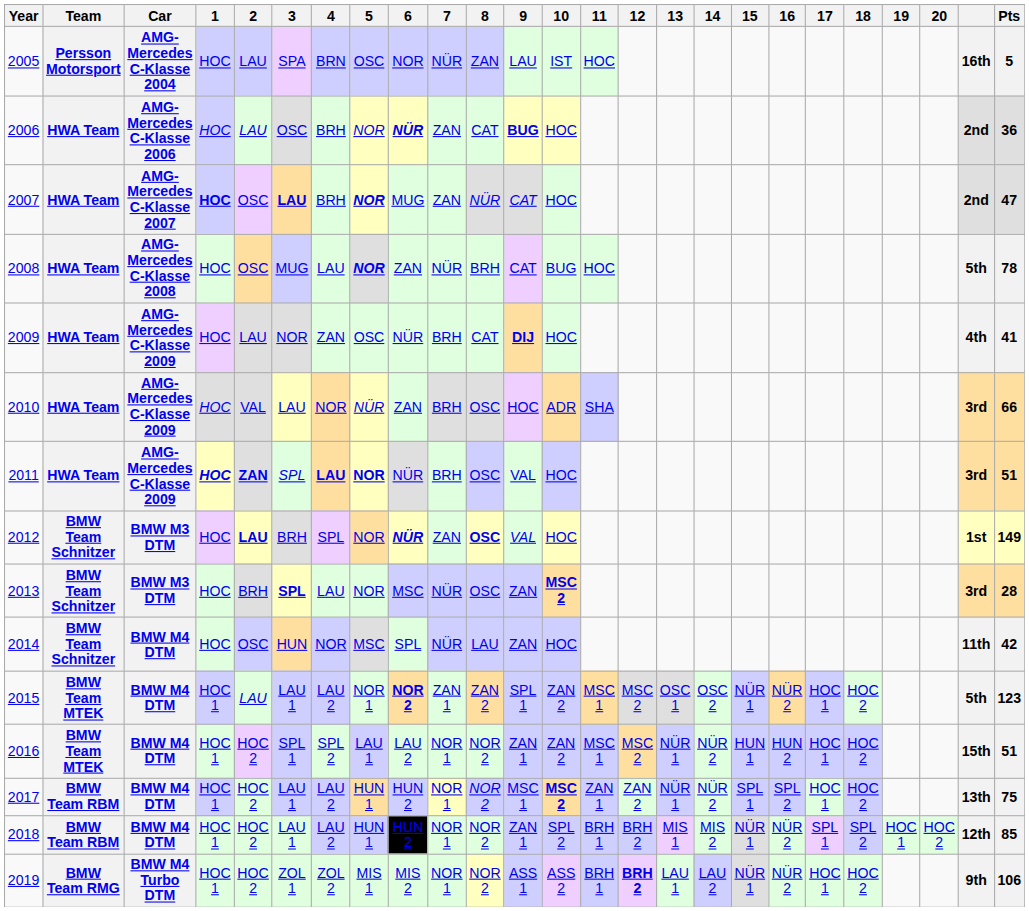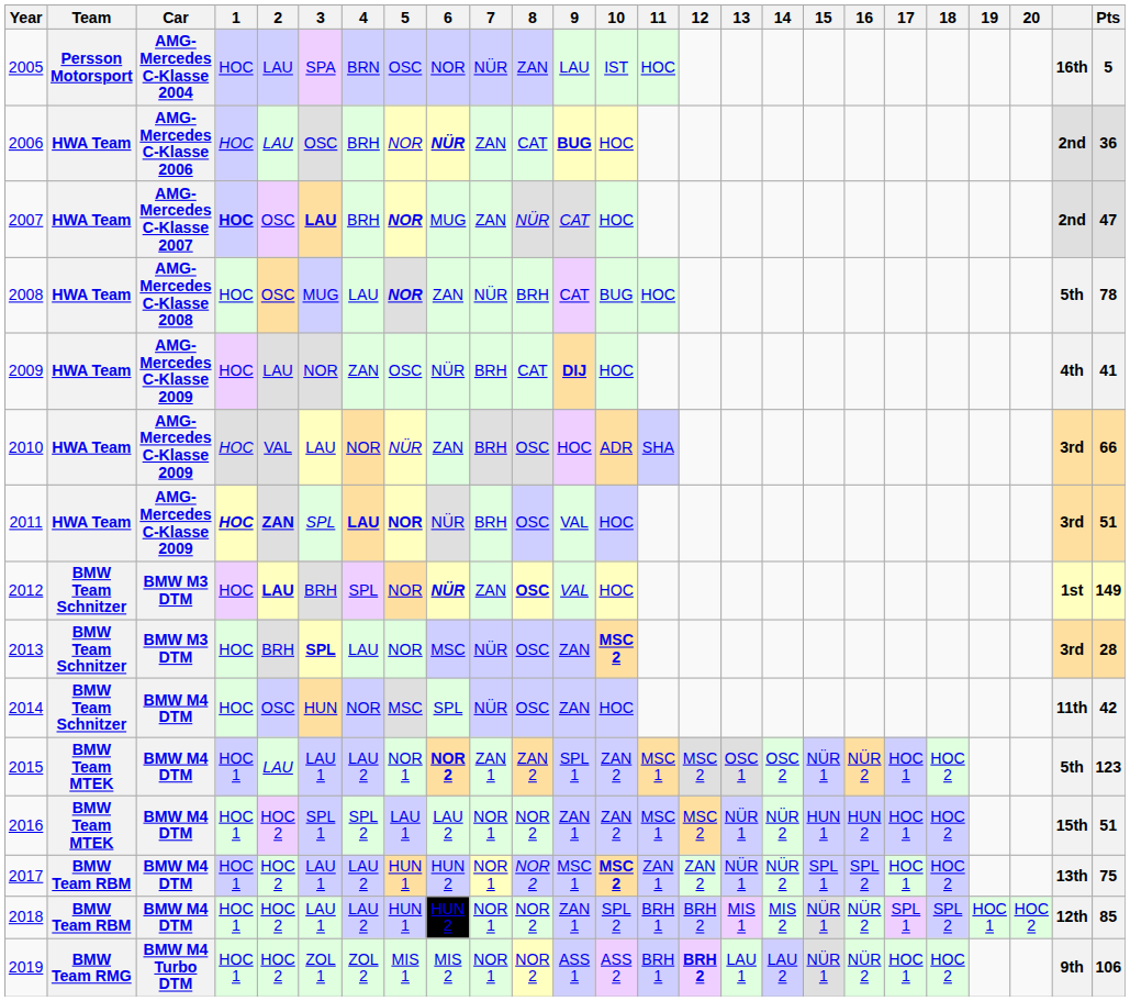2014 | 8: LAU -> OSC
